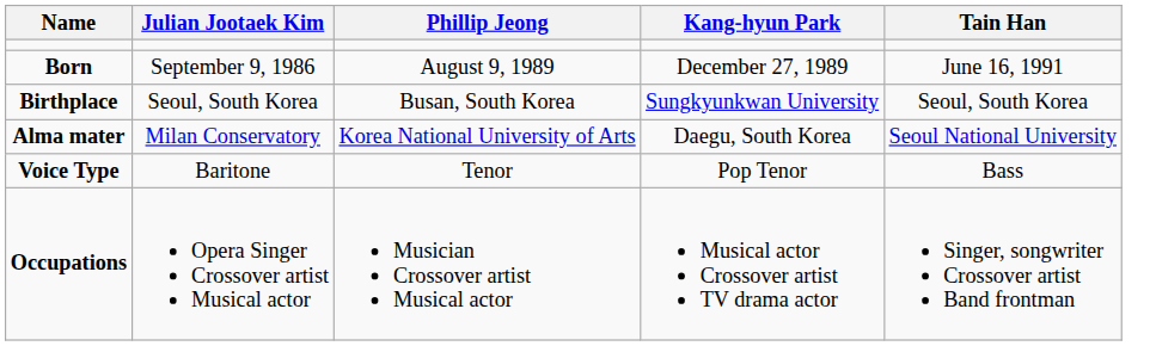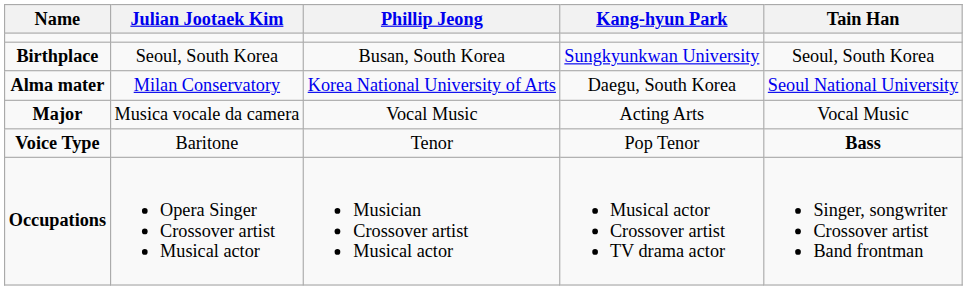- row: Born | September 9, 1986 | August 9, 1989 | December 27, 1989 | June 16, 1991
+ row: Major | Musica vocale da camera | Vocal Music | Acting Arts | Vocal Music
Voice Type | Tain Han: normal -> bold
